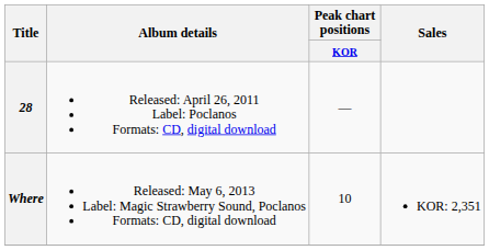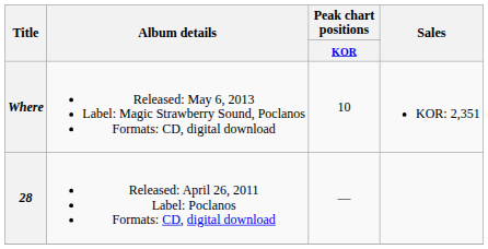rows swapped: 28 <-> Where
